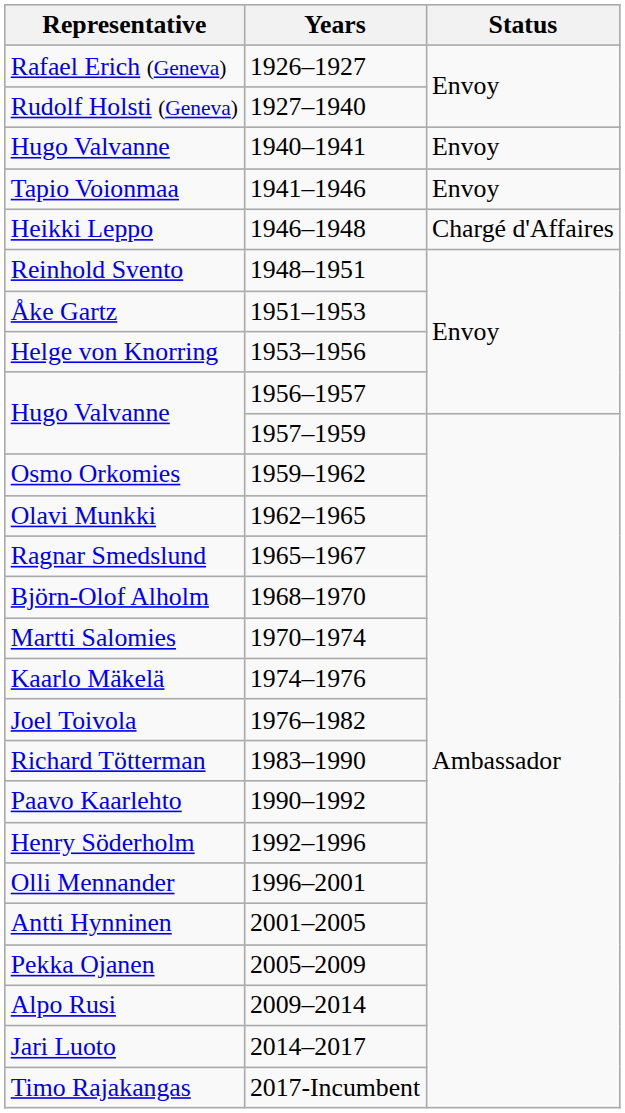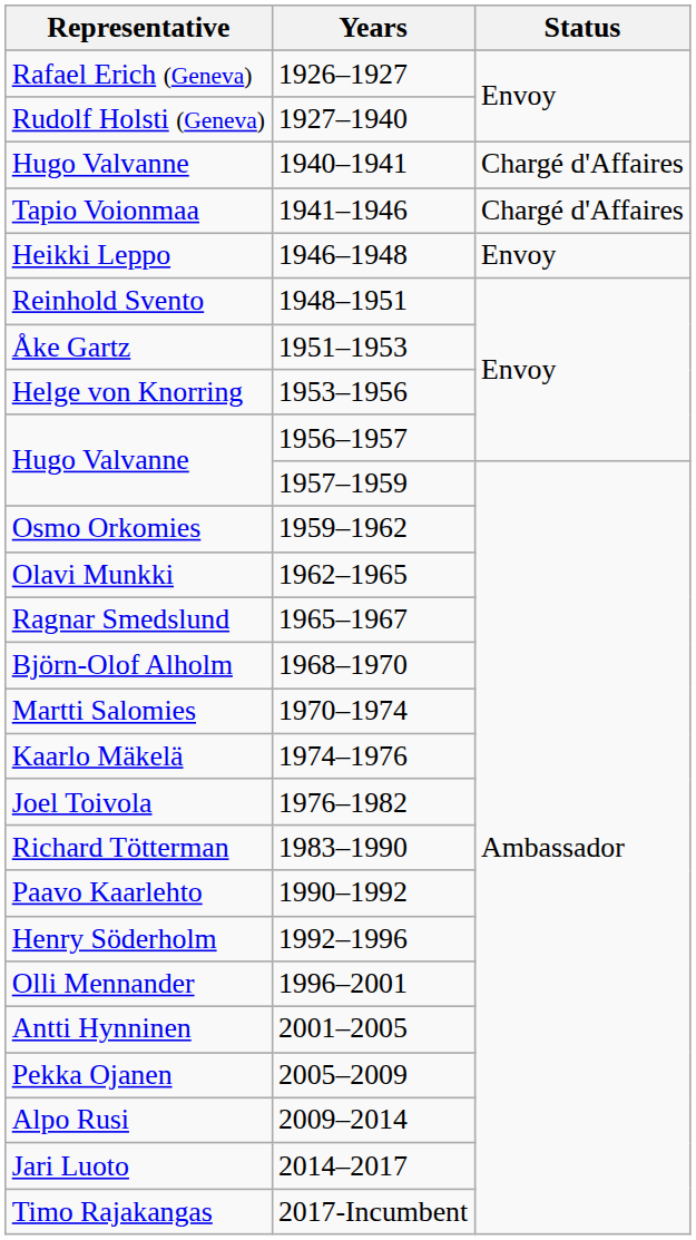Hugo Valvanne / 1940–1941 | Status: Envoy -> Chargé d'Affaires
Tapio Voionmaa | Status: Envoy -> Chargé d'Affaires
Heikki Leppo | Status: Chargé d'Affaires -> Envoy
